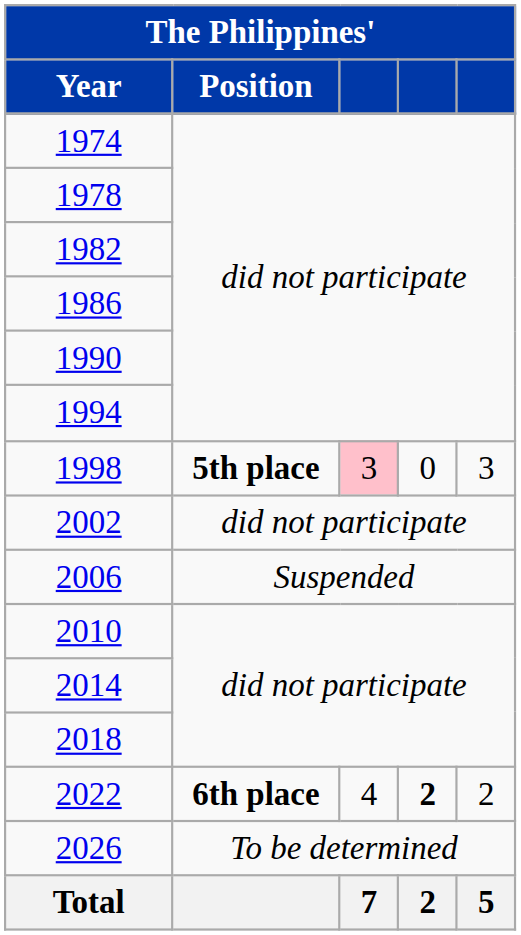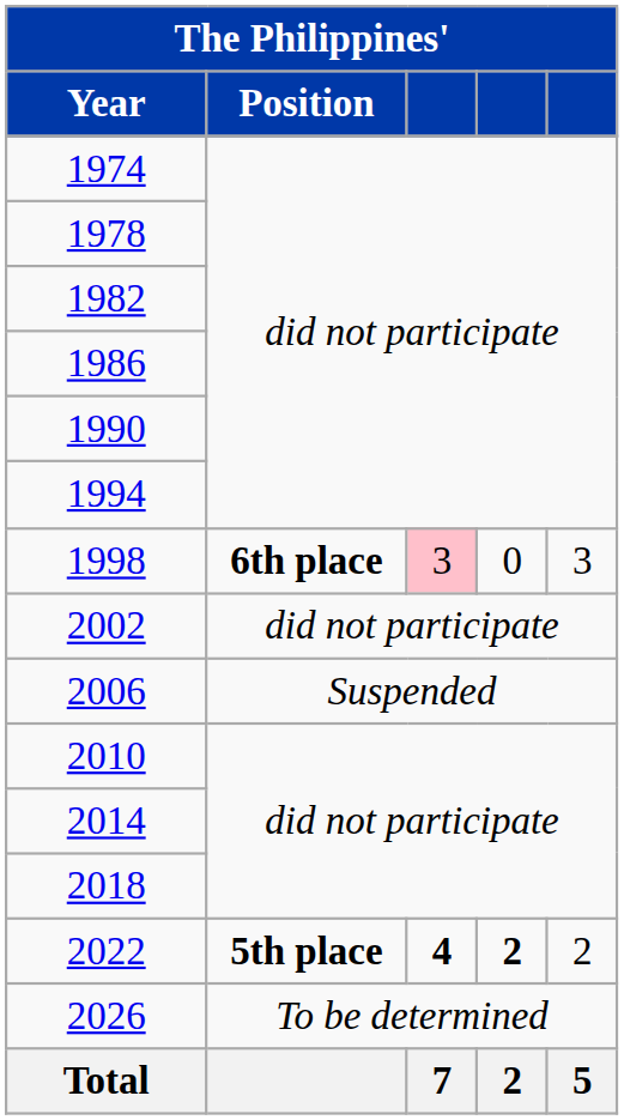1998 | Position: 5th place -> 6th place
2022 | Position: 6th place -> 5th place
2022 | column 3: normal -> bold
